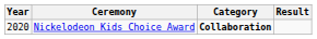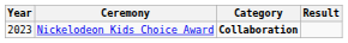Nickelodeon Kids Choice Award | Year: 2020 -> 2023
